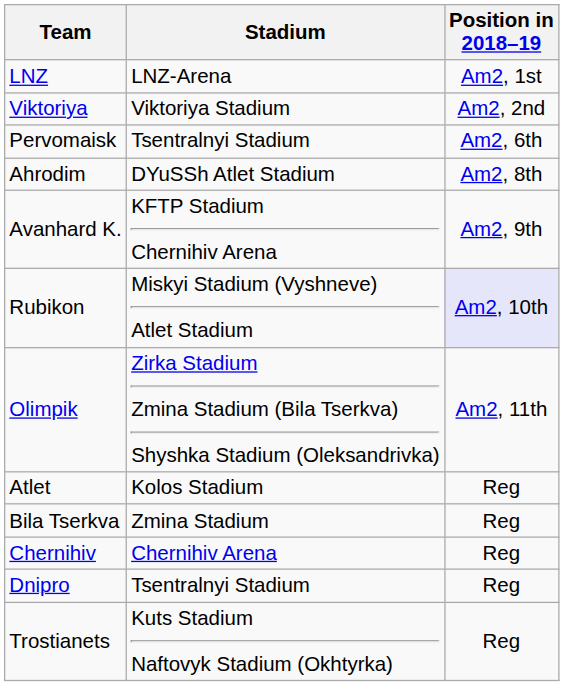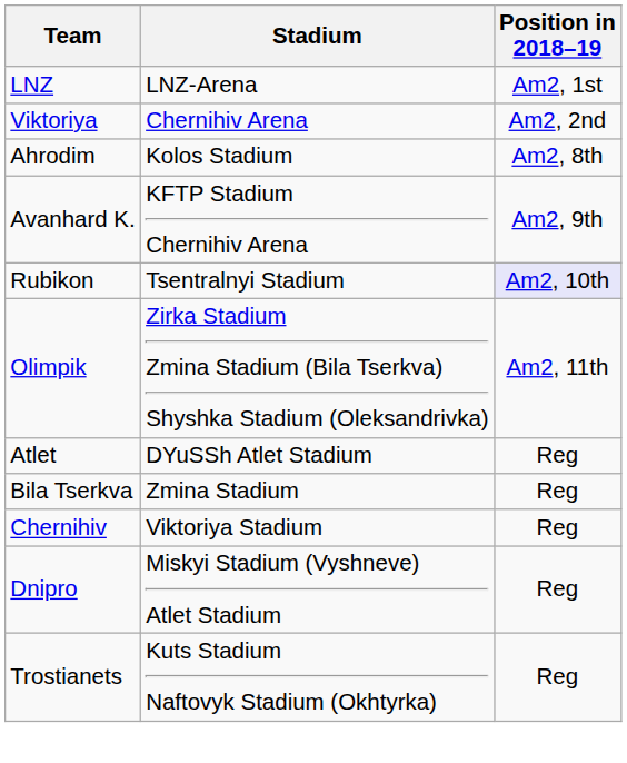Viktoriya | Stadium: Viktoriya Stadium -> Chernihiv Arena
- row: Pervomaisk | Tsentralnyi Stadium | Am2, 6th
Ahrodim | Stadium: DYuSSh Atlet Stadium -> Kolos Stadium
Rubikon | Stadium: Miskyi Stadium (Vyshneve) Atlet Stadium -> Tsentralnyi Stadium
Atlet | Stadium: Kolos Stadium -> DYuSSh Atlet Stadium
Chernihiv | Stadium: Chernihiv Arena -> Viktoriya Stadium
Dnipro | Stadium: Tsentralnyi Stadium -> Miskyi Stadium (Vyshneve) Atlet Stadium
